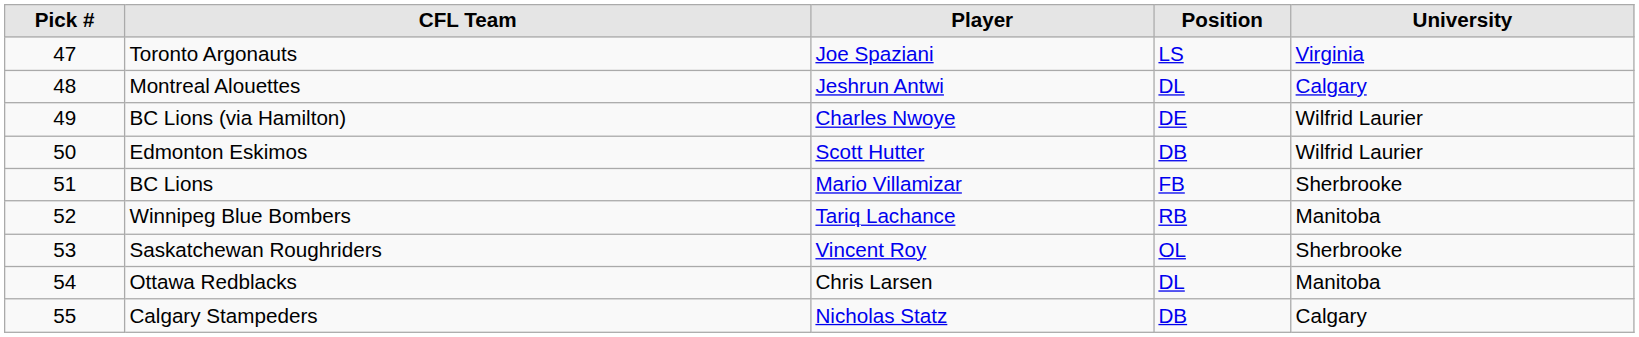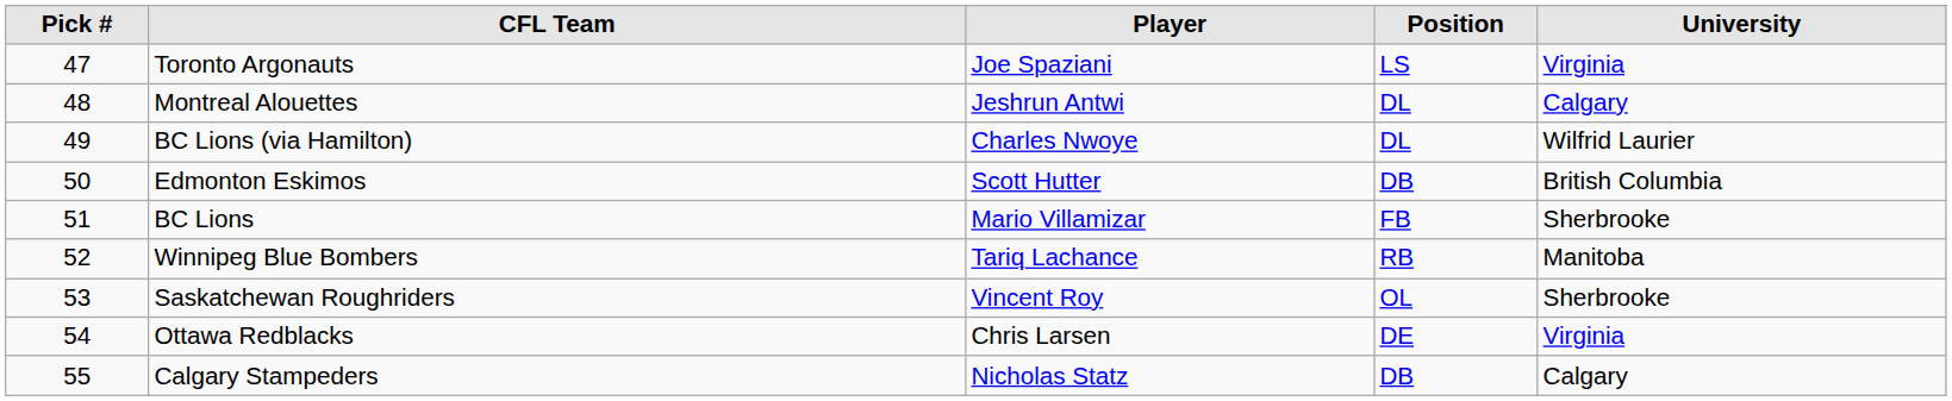BC Lions (via Hamilton) | Position: DE -> DL
Edmonton Eskimos | University: Wilfrid Laurier -> British Columbia
Ottawa Redblacks | Position: DL -> DE
Ottawa Redblacks | University: Manitoba -> Virginia
